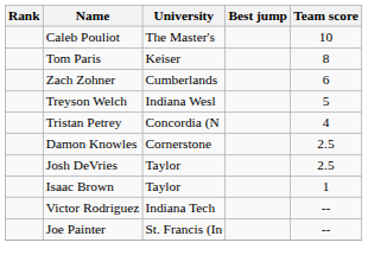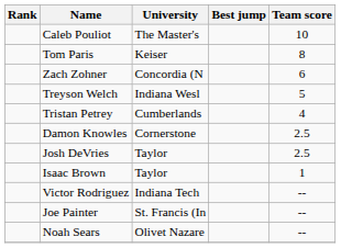Zach Zohner | University: Cumberlands -> Concordia (N
Tristan Petrey | University: Concordia (N -> Cumberlands
+ row: Noah Sears | Olivet Nazare | --
